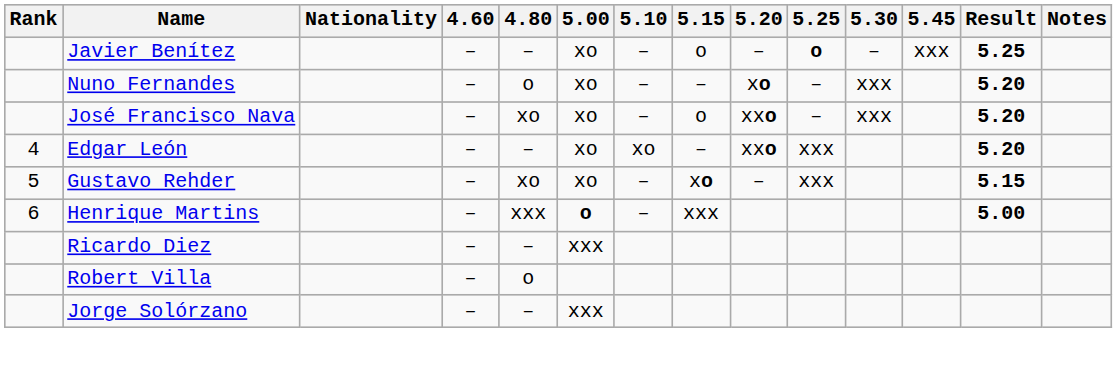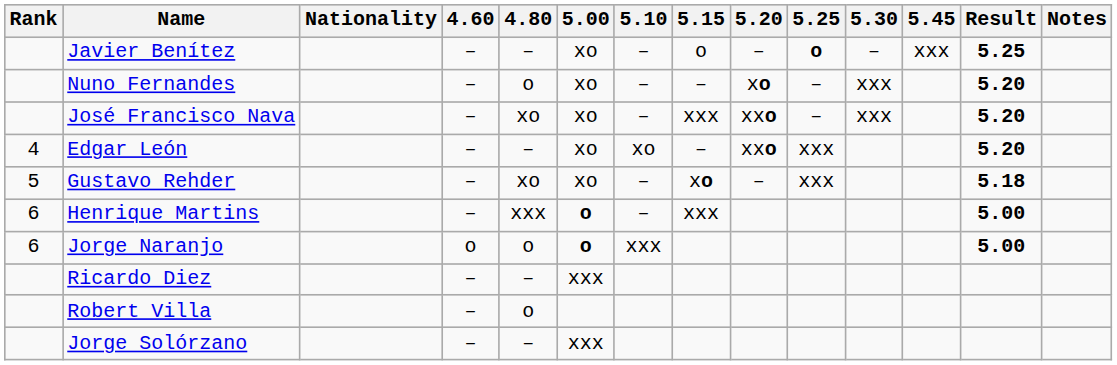José Francisco Nava | 5.15: o -> xxx
Gustavo Rehder | Result: 5.15 -> 5.18
+ row: 6 | Jorge Naranjo | o | o | o | xxx | 5.00
